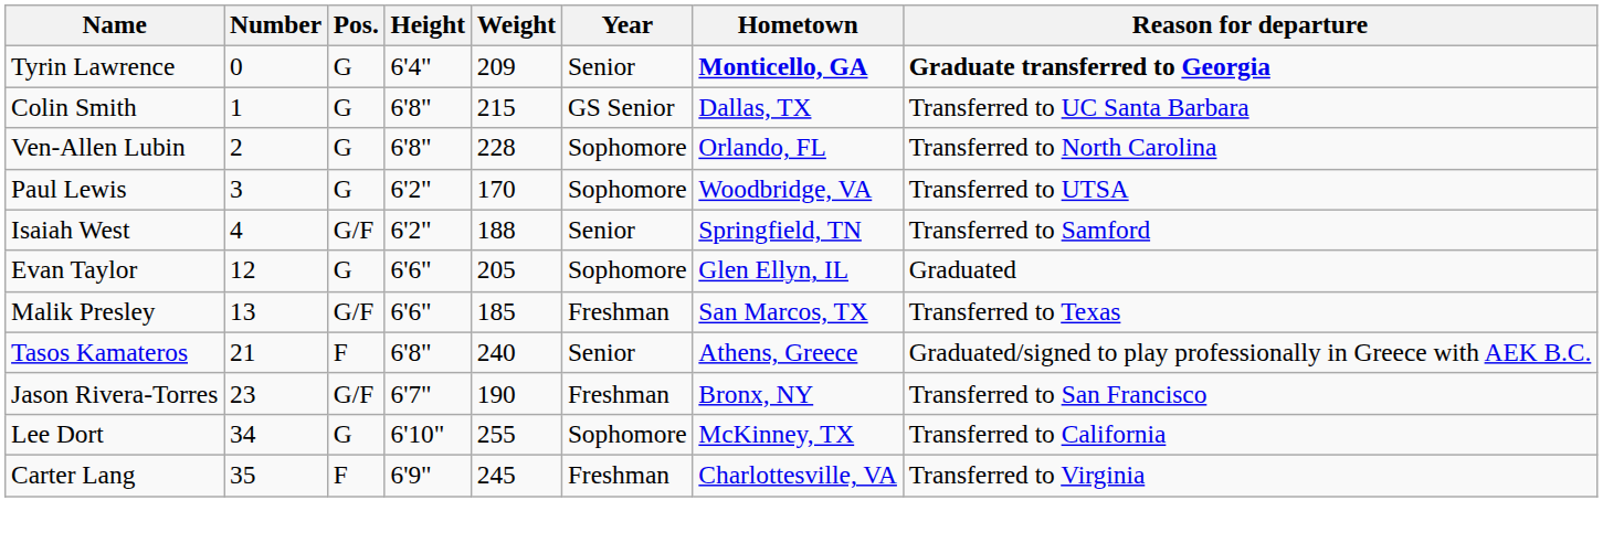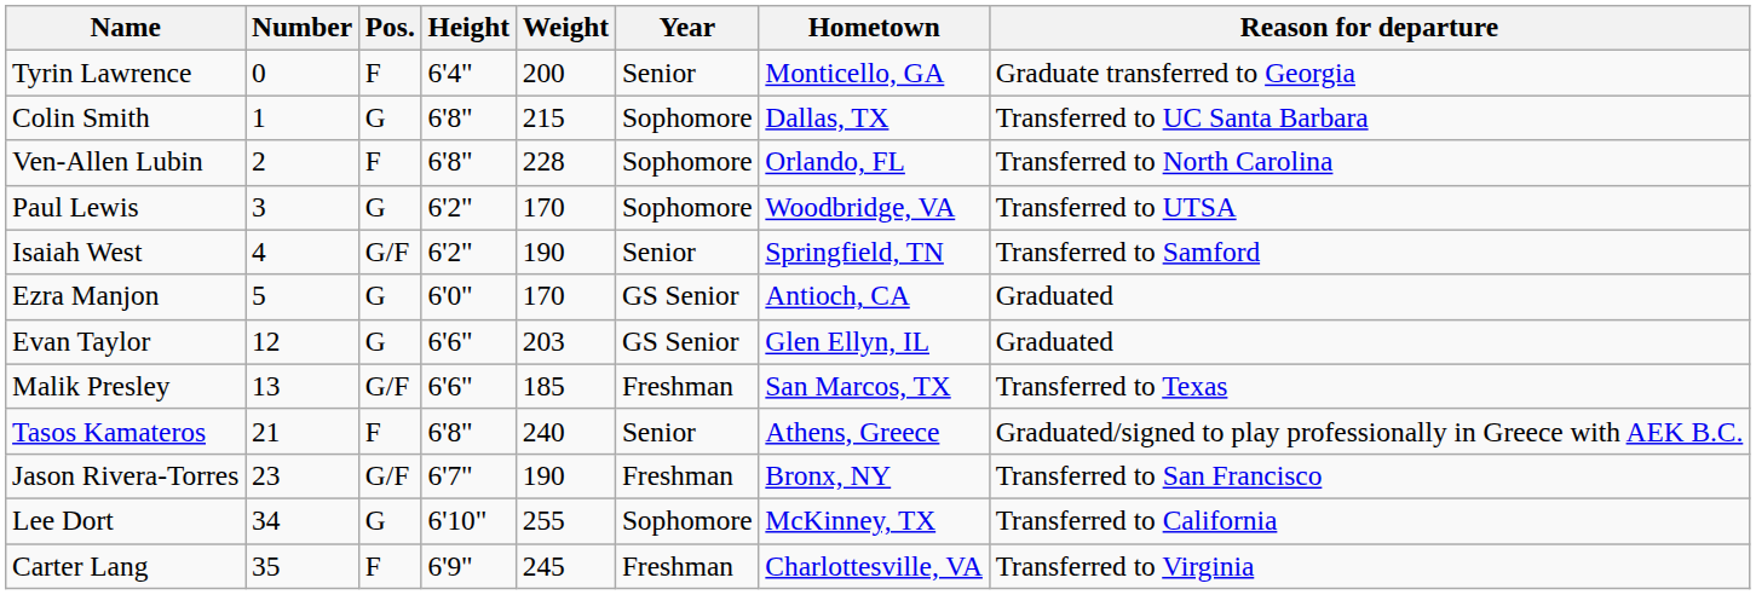Tyrin Lawrence | Pos.: G -> F
Tyrin Lawrence | Weight: 209 -> 200
Tyrin Lawrence | Hometown: bold -> normal
Tyrin Lawrence | Reason for departure: bold -> normal
Colin Smith | Year: GS Senior -> Sophomore
Ven-Allen Lubin | Pos.: G -> F
Isaiah West | Weight: 188 -> 190
+ row: Ezra Manjon | 5 | G | 6'0" | 170 | GS Senior | Antioch, CA | Graduated
Evan Taylor | Weight: 205 -> 203
Evan Taylor | Year: Sophomore -> GS Senior
